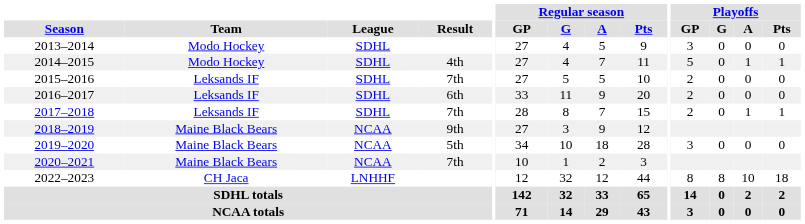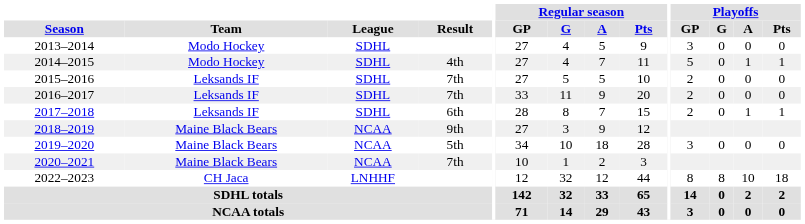2016–2017 | Result: 6th -> 7th
2017–2018 | Result: 7th -> 6th
